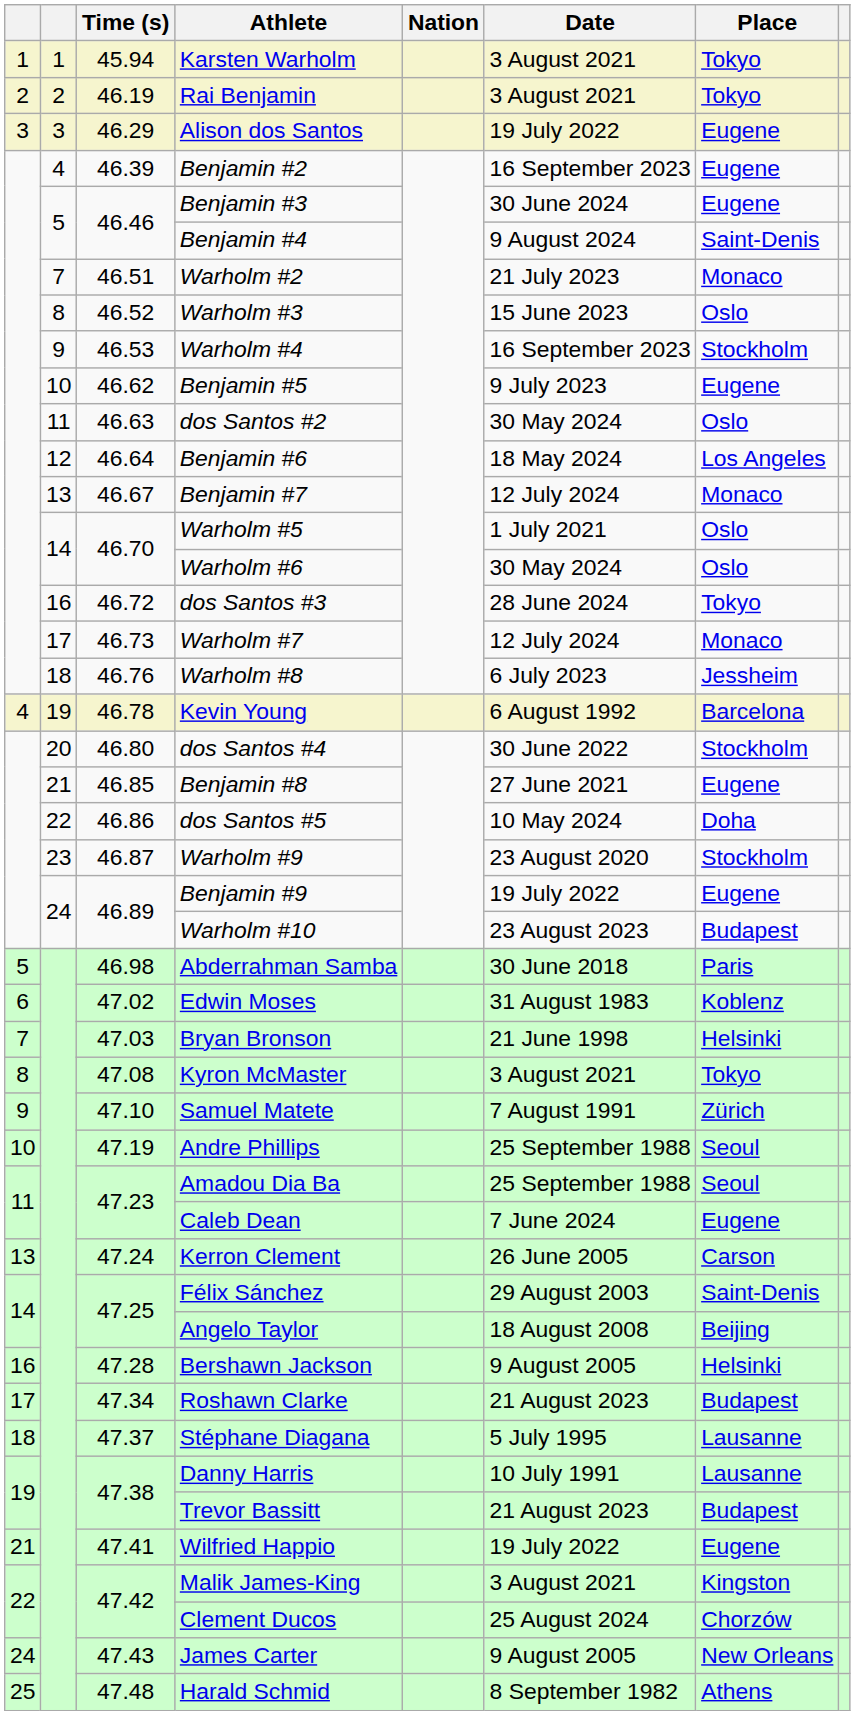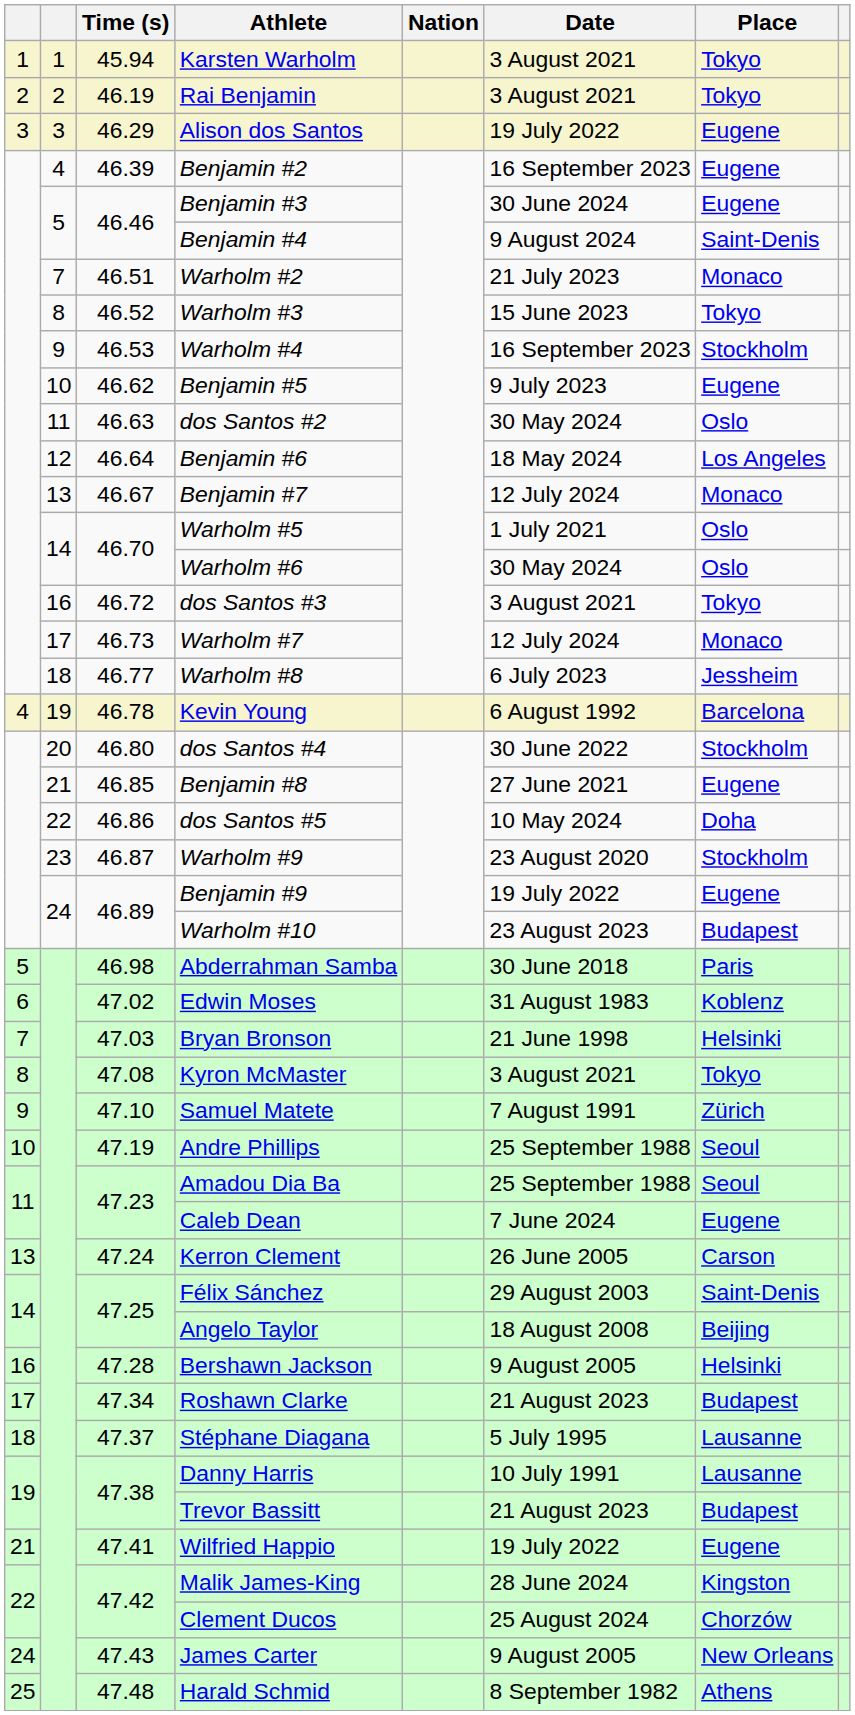Warholm #3 | Place: Oslo -> Tokyo
dos Santos #3 | Date: 28 June 2024 -> 3 August 2021
Warholm #8 | Time (s): 46.76 -> 46.77
Malik James-King | Date: 3 August 2021 -> 28 June 2024
